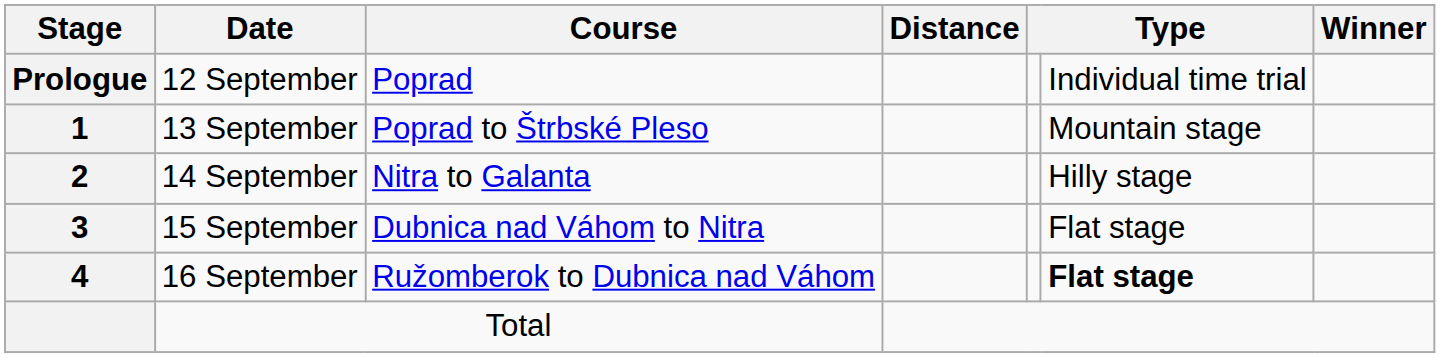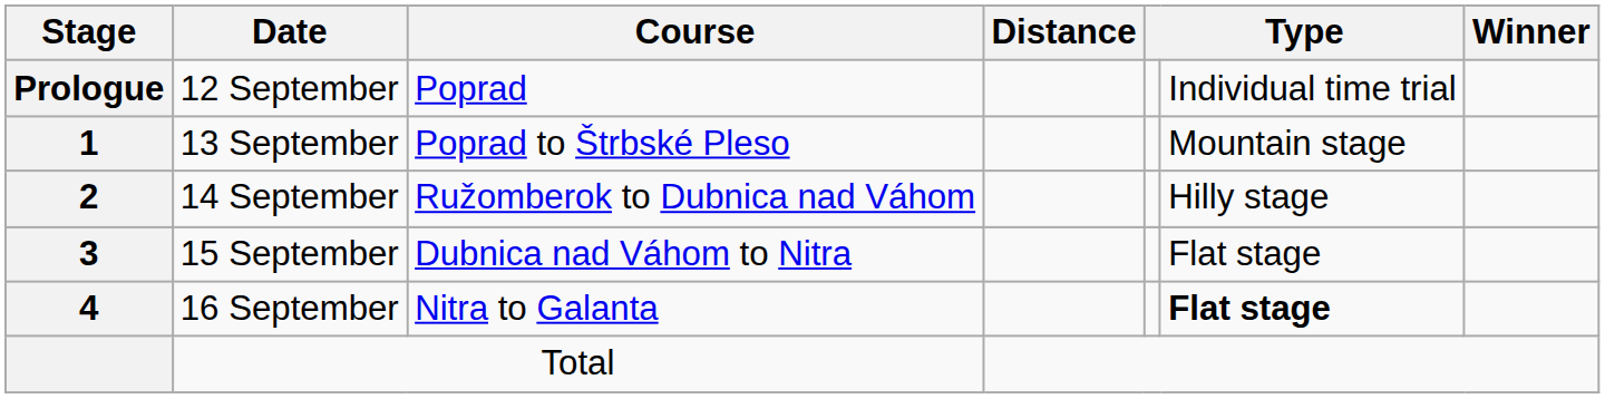14 September | Course: Nitra to Galanta -> Ružomberok to Dubnica nad Váhom
16 September | Course: Ružomberok to Dubnica nad Váhom -> Nitra to Galanta
